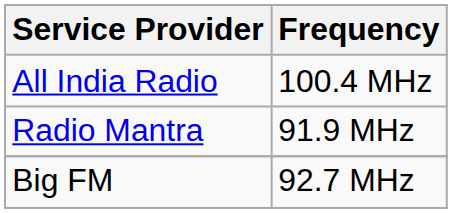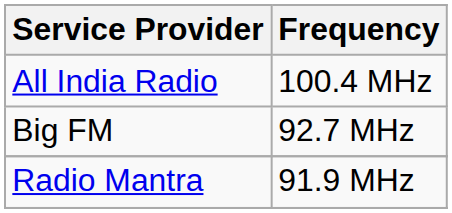rows swapped: Big FM <-> Radio Mantra
